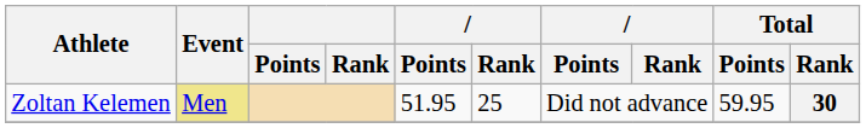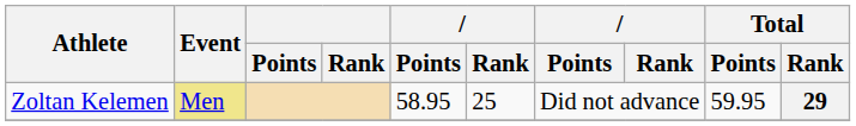Zoltan Kelemen | column 5: 51.95 -> 58.95
Zoltan Kelemen | Total / Rank: 30 -> 29
